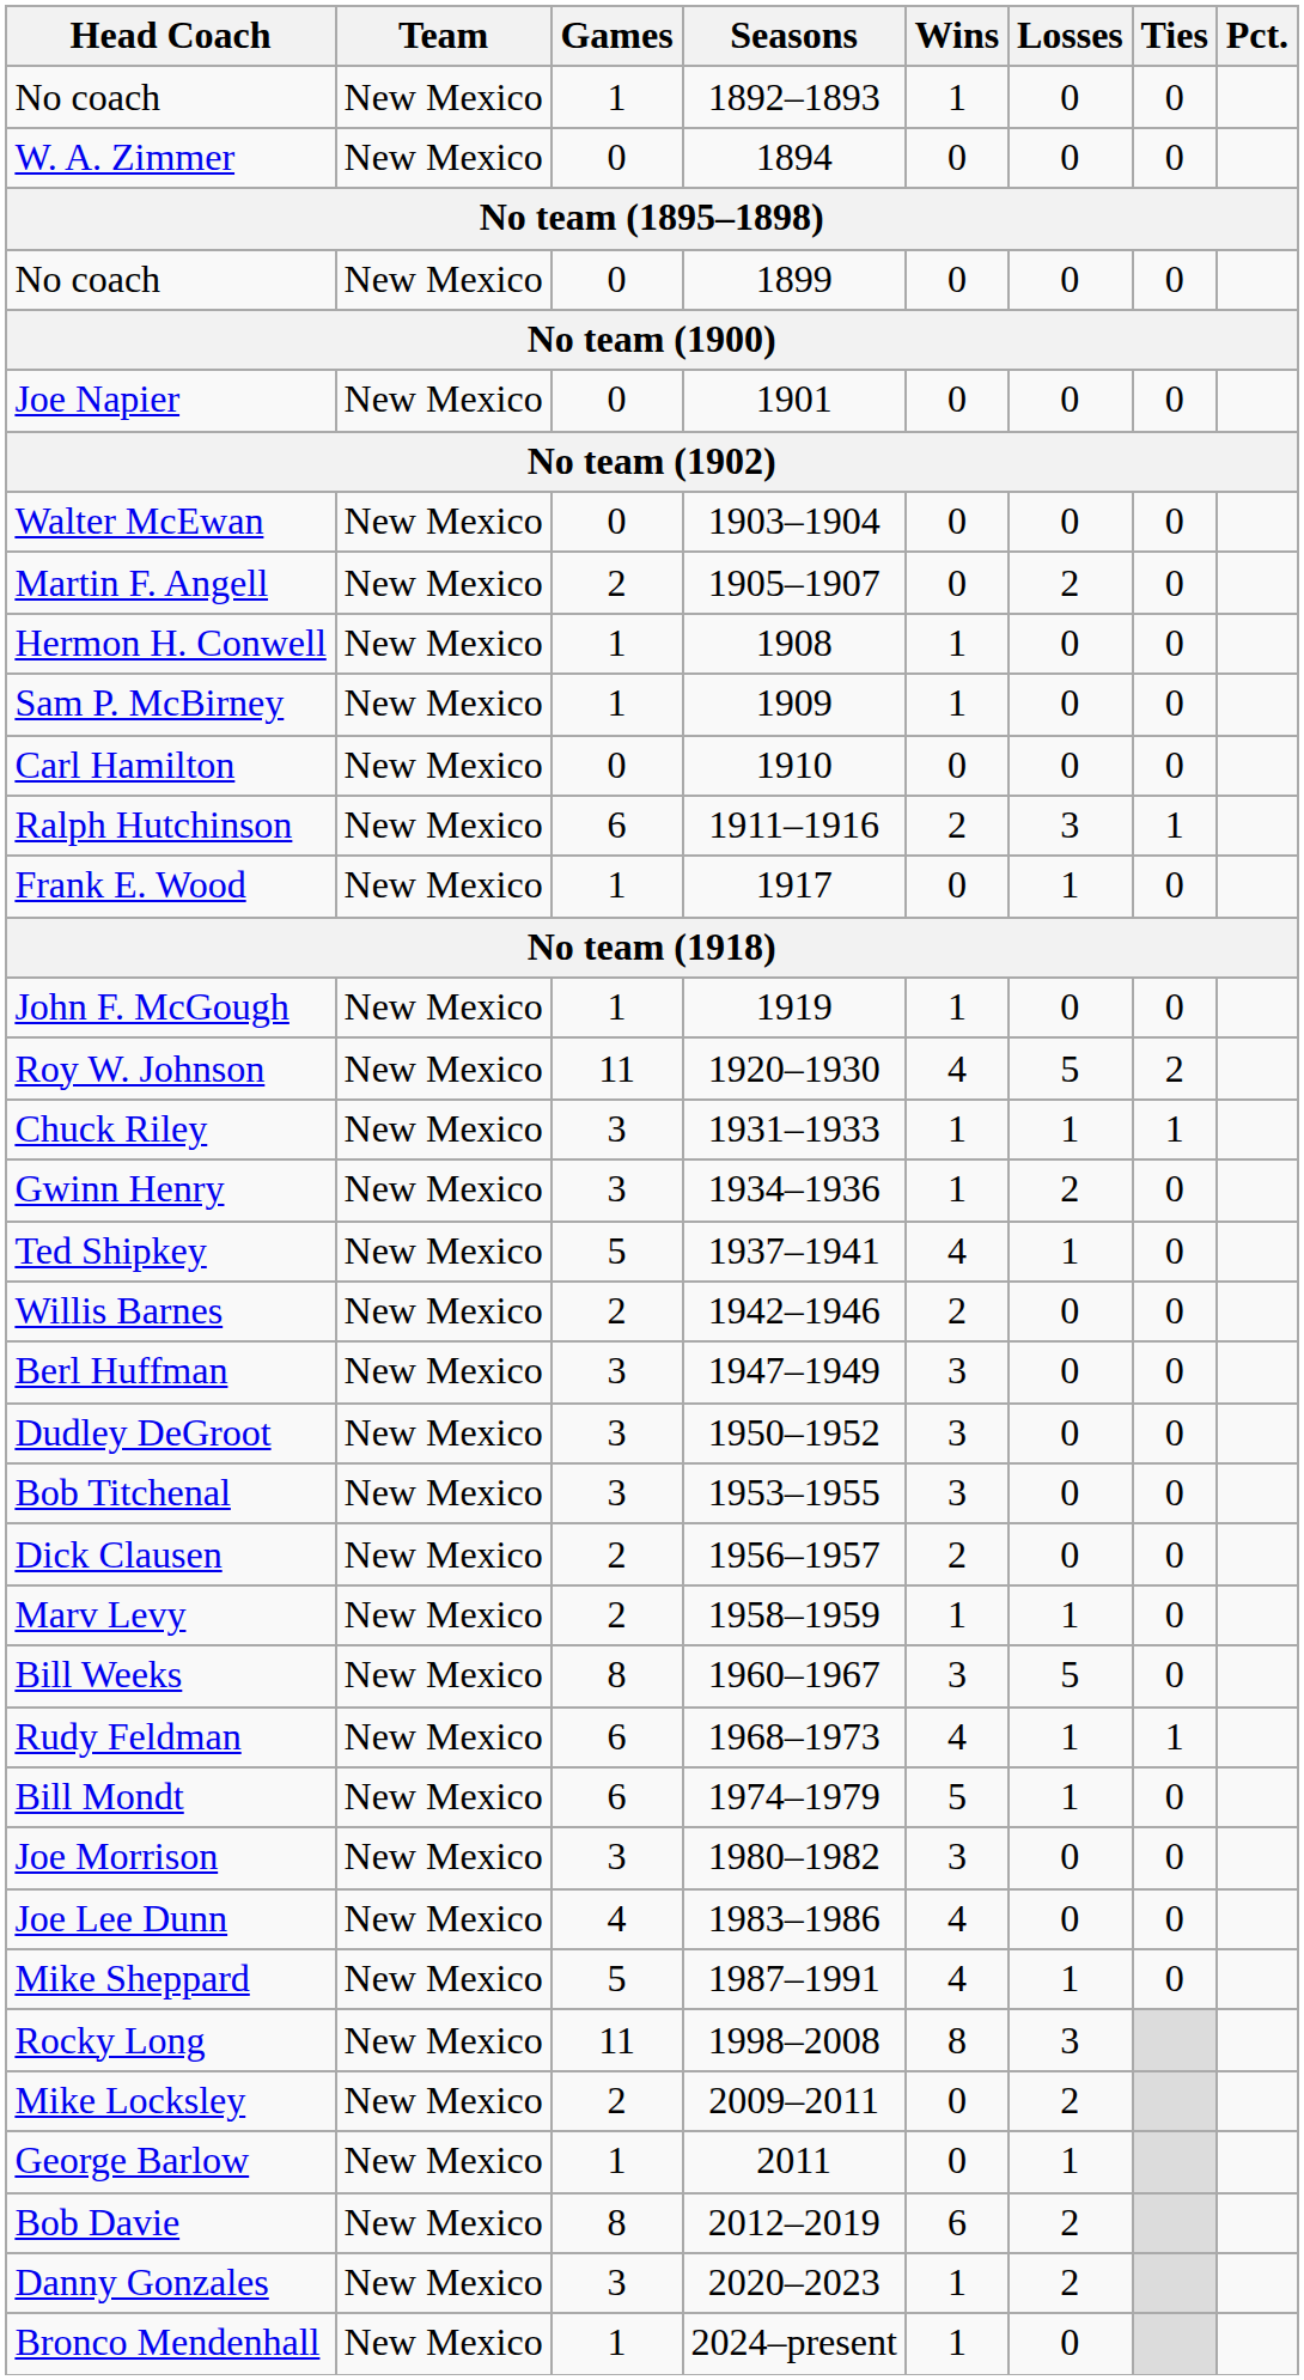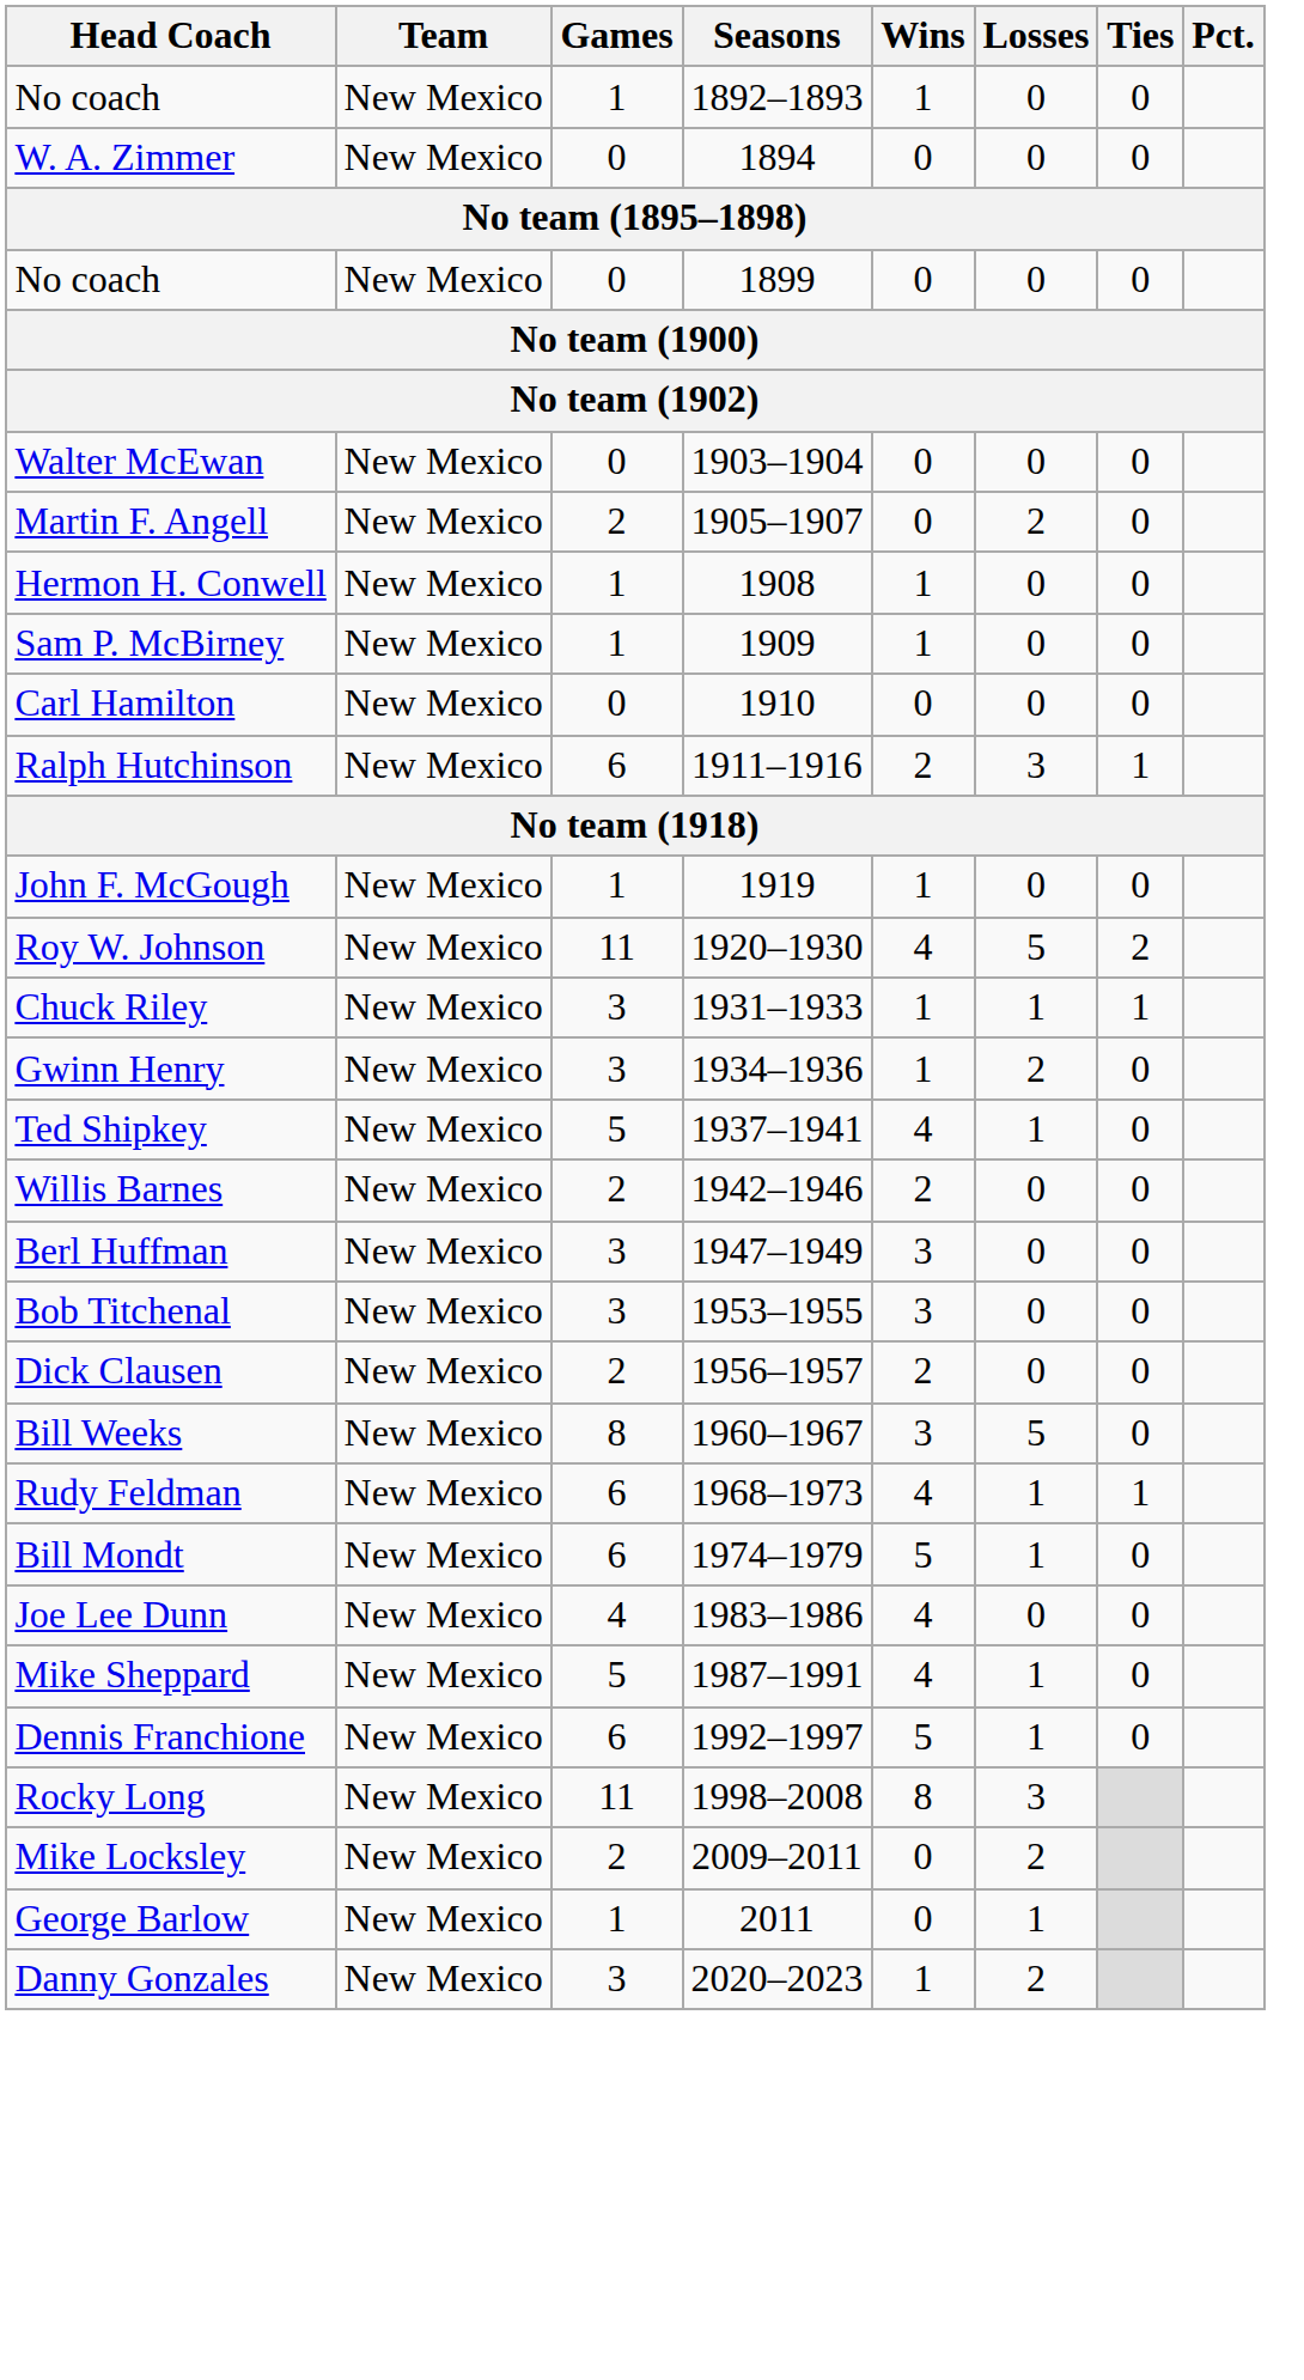- row: Joe Napier | New Mexico | 0 | 1901 | 0 | 0 | 0
- row: Frank E. Wood | New Mexico | 1 | 1917 | 0 | 1 | 0
- row: Dudley DeGroot | New Mexico | 3 | 1950–1952 | 3 | 0 | 0
- row: Marv Levy | New Mexico | 2 | 1958–1959 | 1 | 1 | 0
- row: Joe Morrison | New Mexico | 3 | 1980–1982 | 3 | 0 | 0
+ row: Dennis Franchione | New Mexico | 6 | 1992–1997 | 5 | 1 | 0
- row: Bob Davie | New Mexico | 8 | 2012–2019 | 6 | 2
- row: Bronco Mendenhall | New Mexico | 1 | 2024–present | 1 | 0
